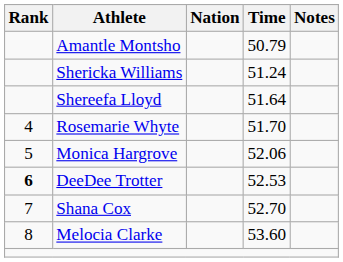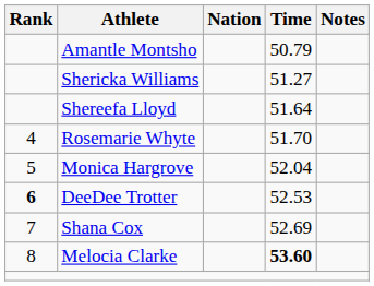Shericka Williams | Time: 51.24 -> 51.27
Monica Hargrove | Time: 52.06 -> 52.04
Shana Cox | Time: 52.70 -> 52.69
Melocia Clarke | Time: normal -> bold
